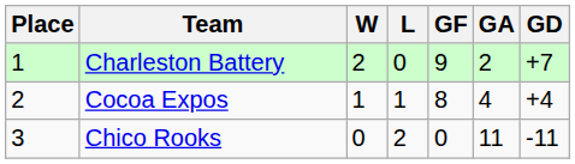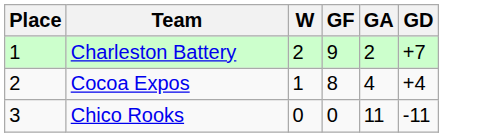- column: L | 0 | 1 | 2
